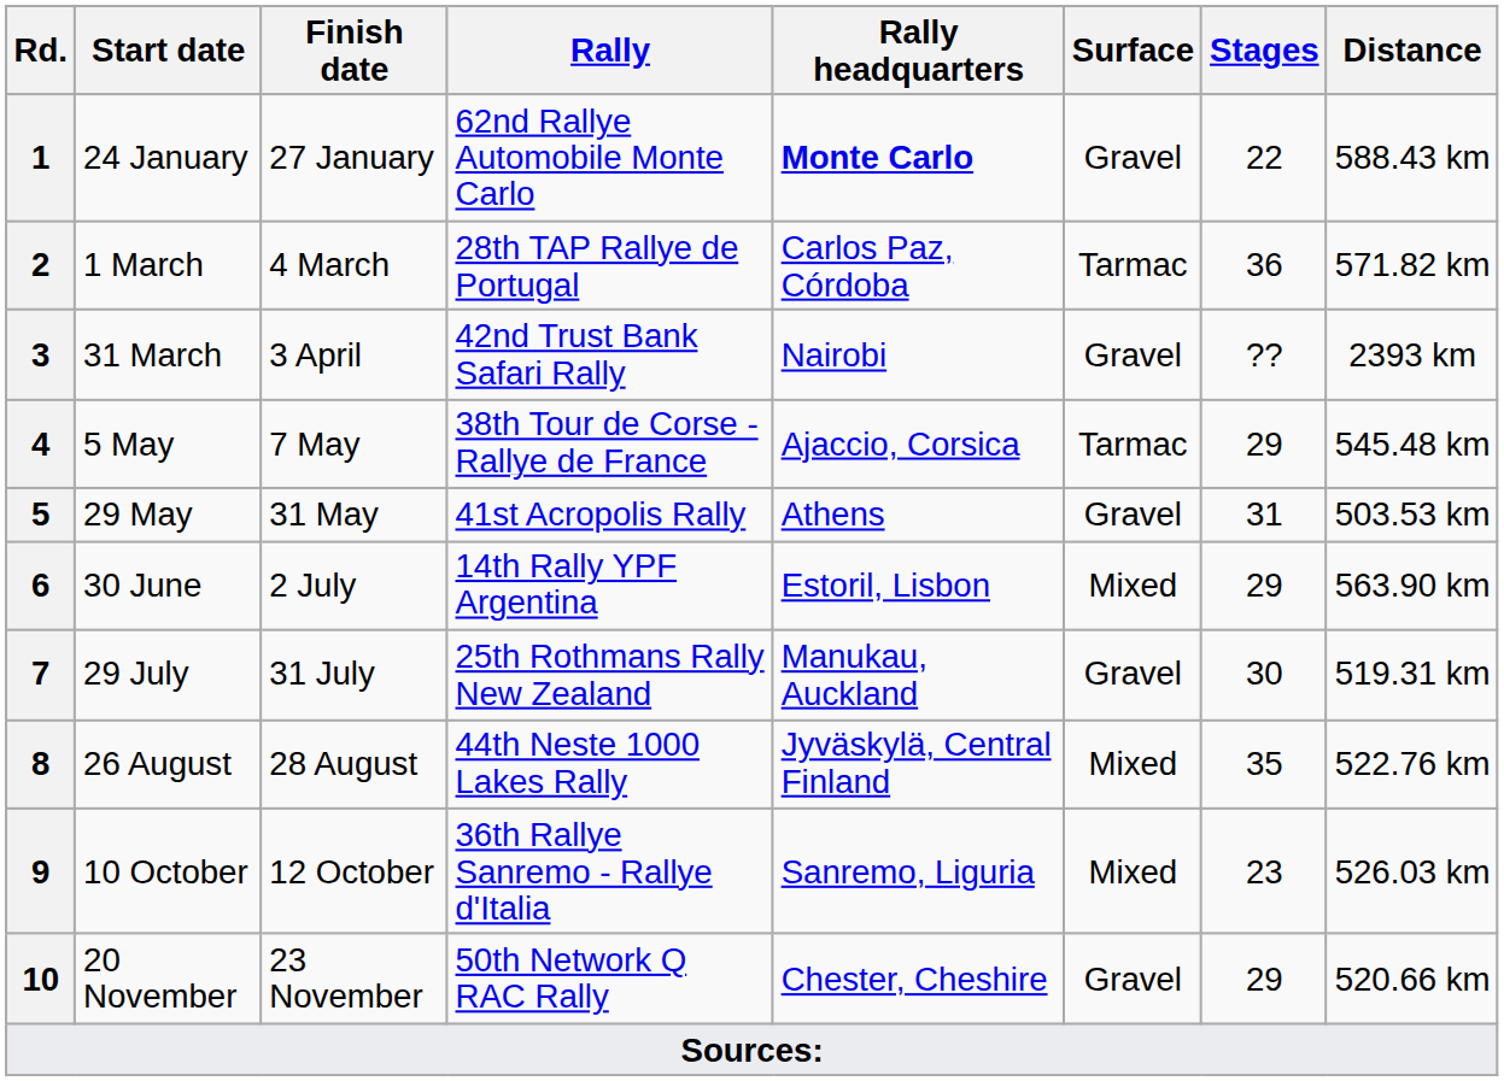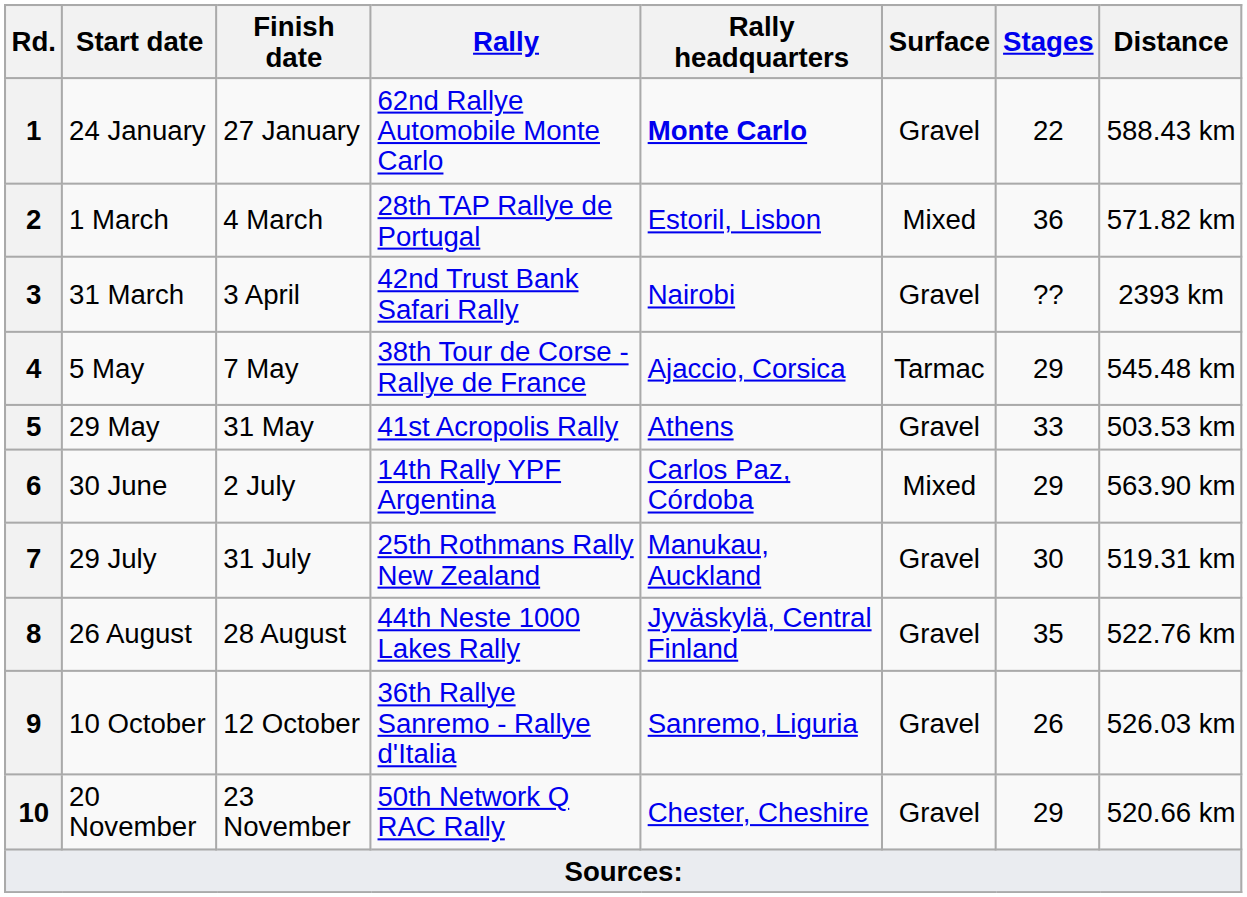2 | Rally headquarters: Carlos Paz, Córdoba -> Estoril, Lisbon
2 | Surface: Tarmac -> Mixed
5 | Stages: 31 -> 33
6 | Rally headquarters: Estoril, Lisbon -> Carlos Paz, Córdoba
8 | Surface: Mixed -> Gravel
9 | Surface: Mixed -> Gravel
9 | Stages: 23 -> 26
